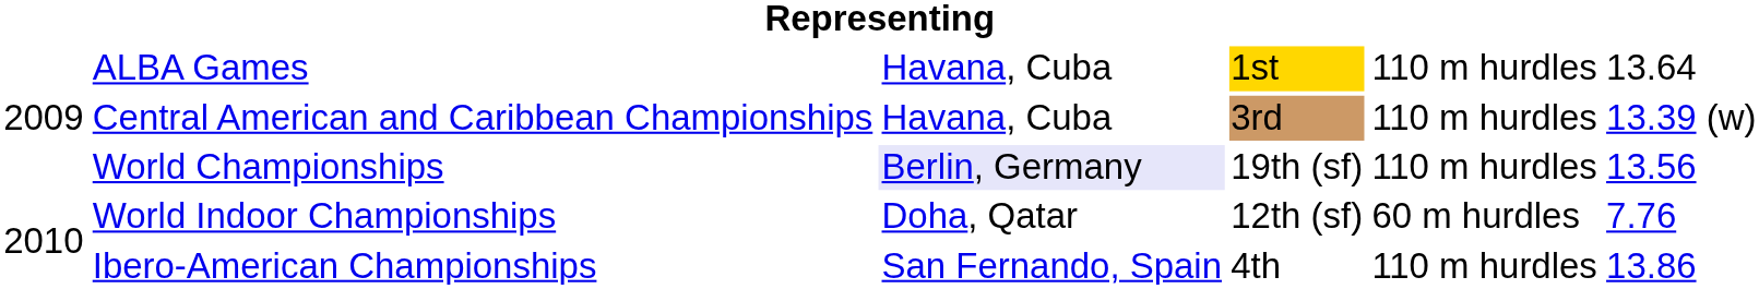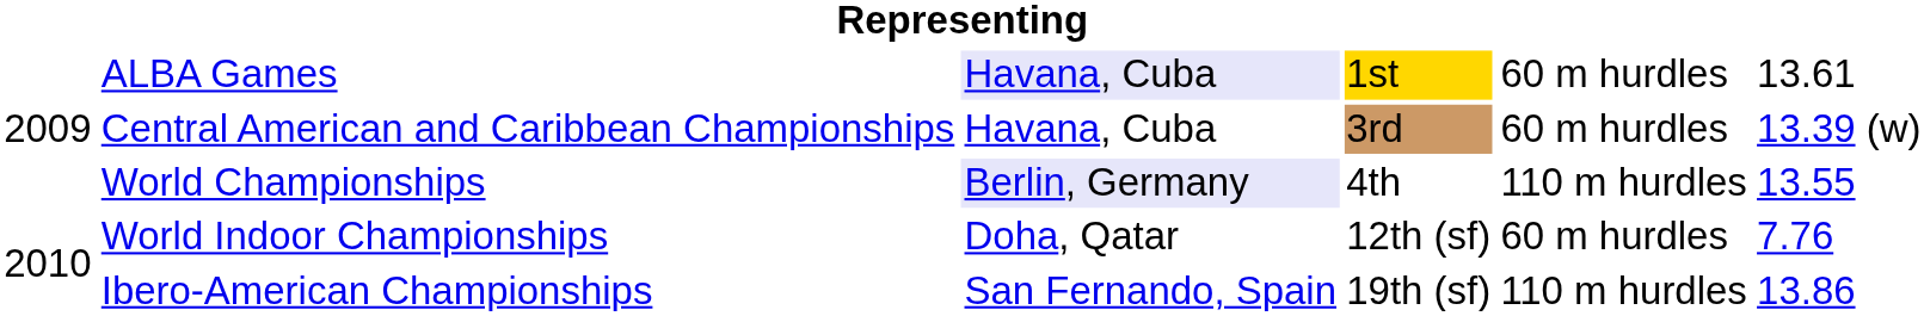ALBA Games | column 3: no background -> lavender background
ALBA Games | column 5: 110 m hurdles -> 60 m hurdles
ALBA Games | column 6: 13.64 -> 13.61
Central American and Caribbean Championships | column 5: 110 m hurdles -> 60 m hurdles
World Championships | column 4: 19th (sf) -> 4th
World Championships | column 6: 13.56 -> 13.55
Ibero-American Championships | column 4: 4th -> 19th (sf)
